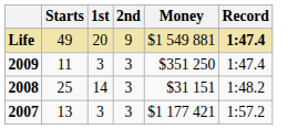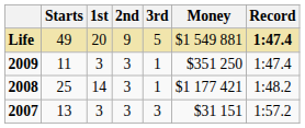+ column: 3rd | 5 | 1 | 1 | 3
2008 | Money: $31 151 -> $1 177 421
2007 | Money: $1 177 421 -> $31 151
